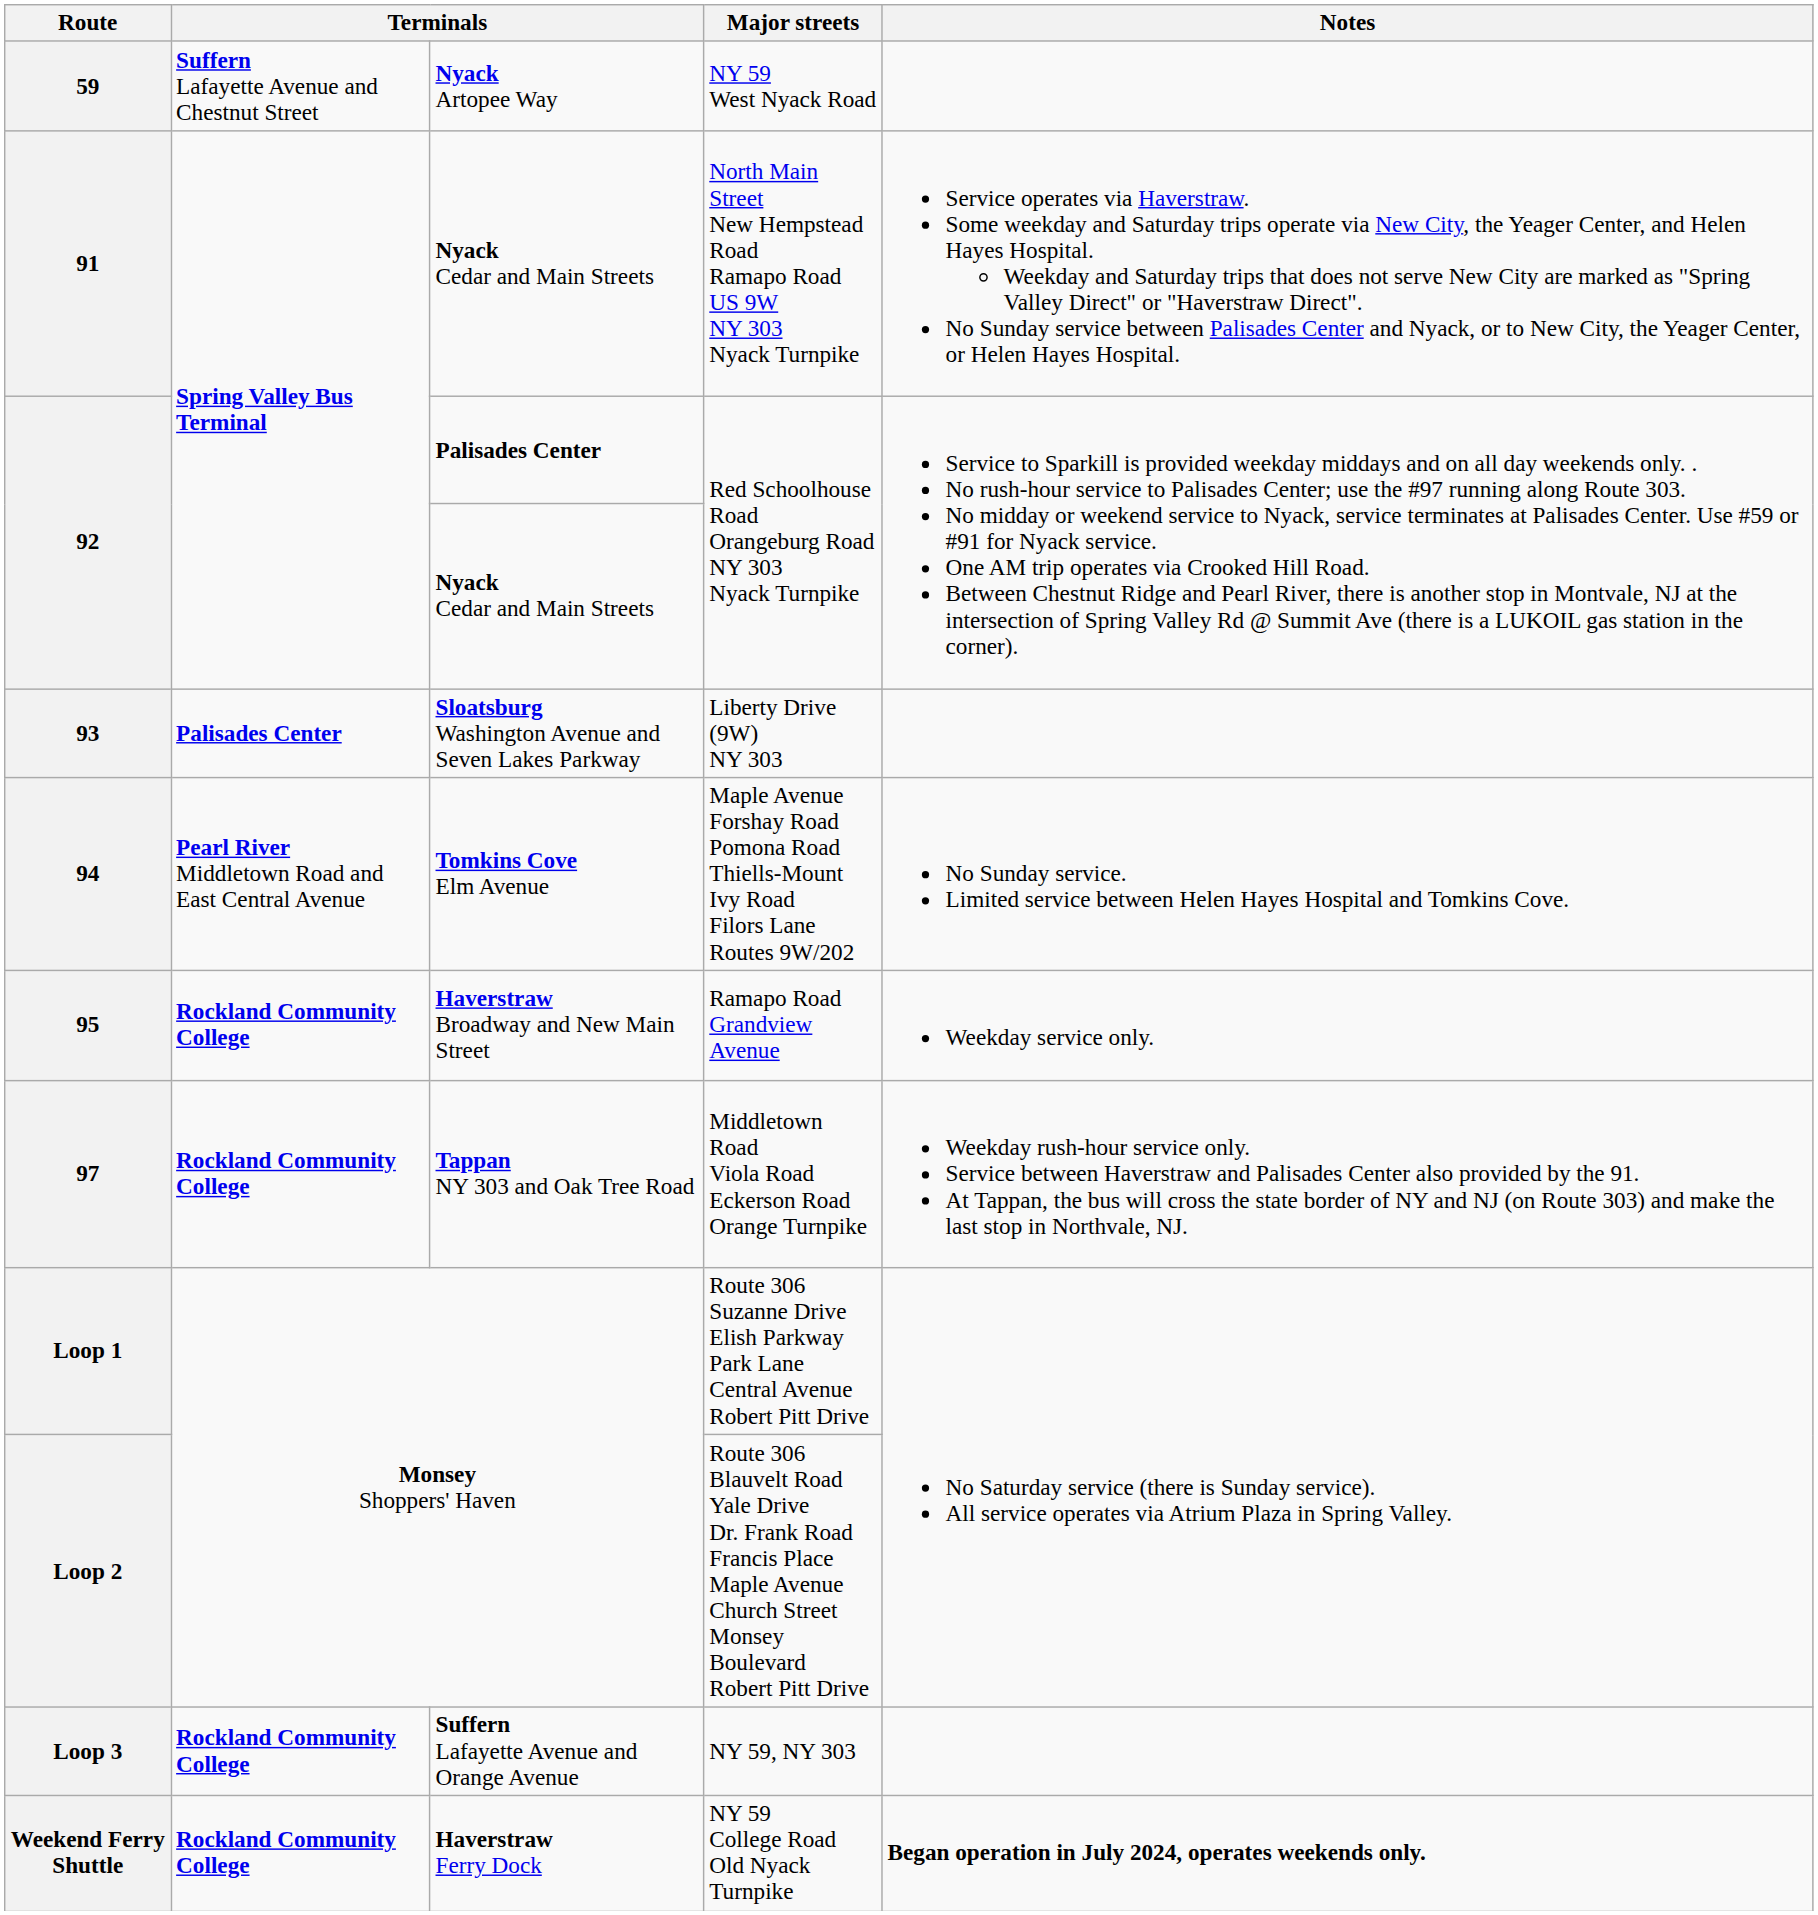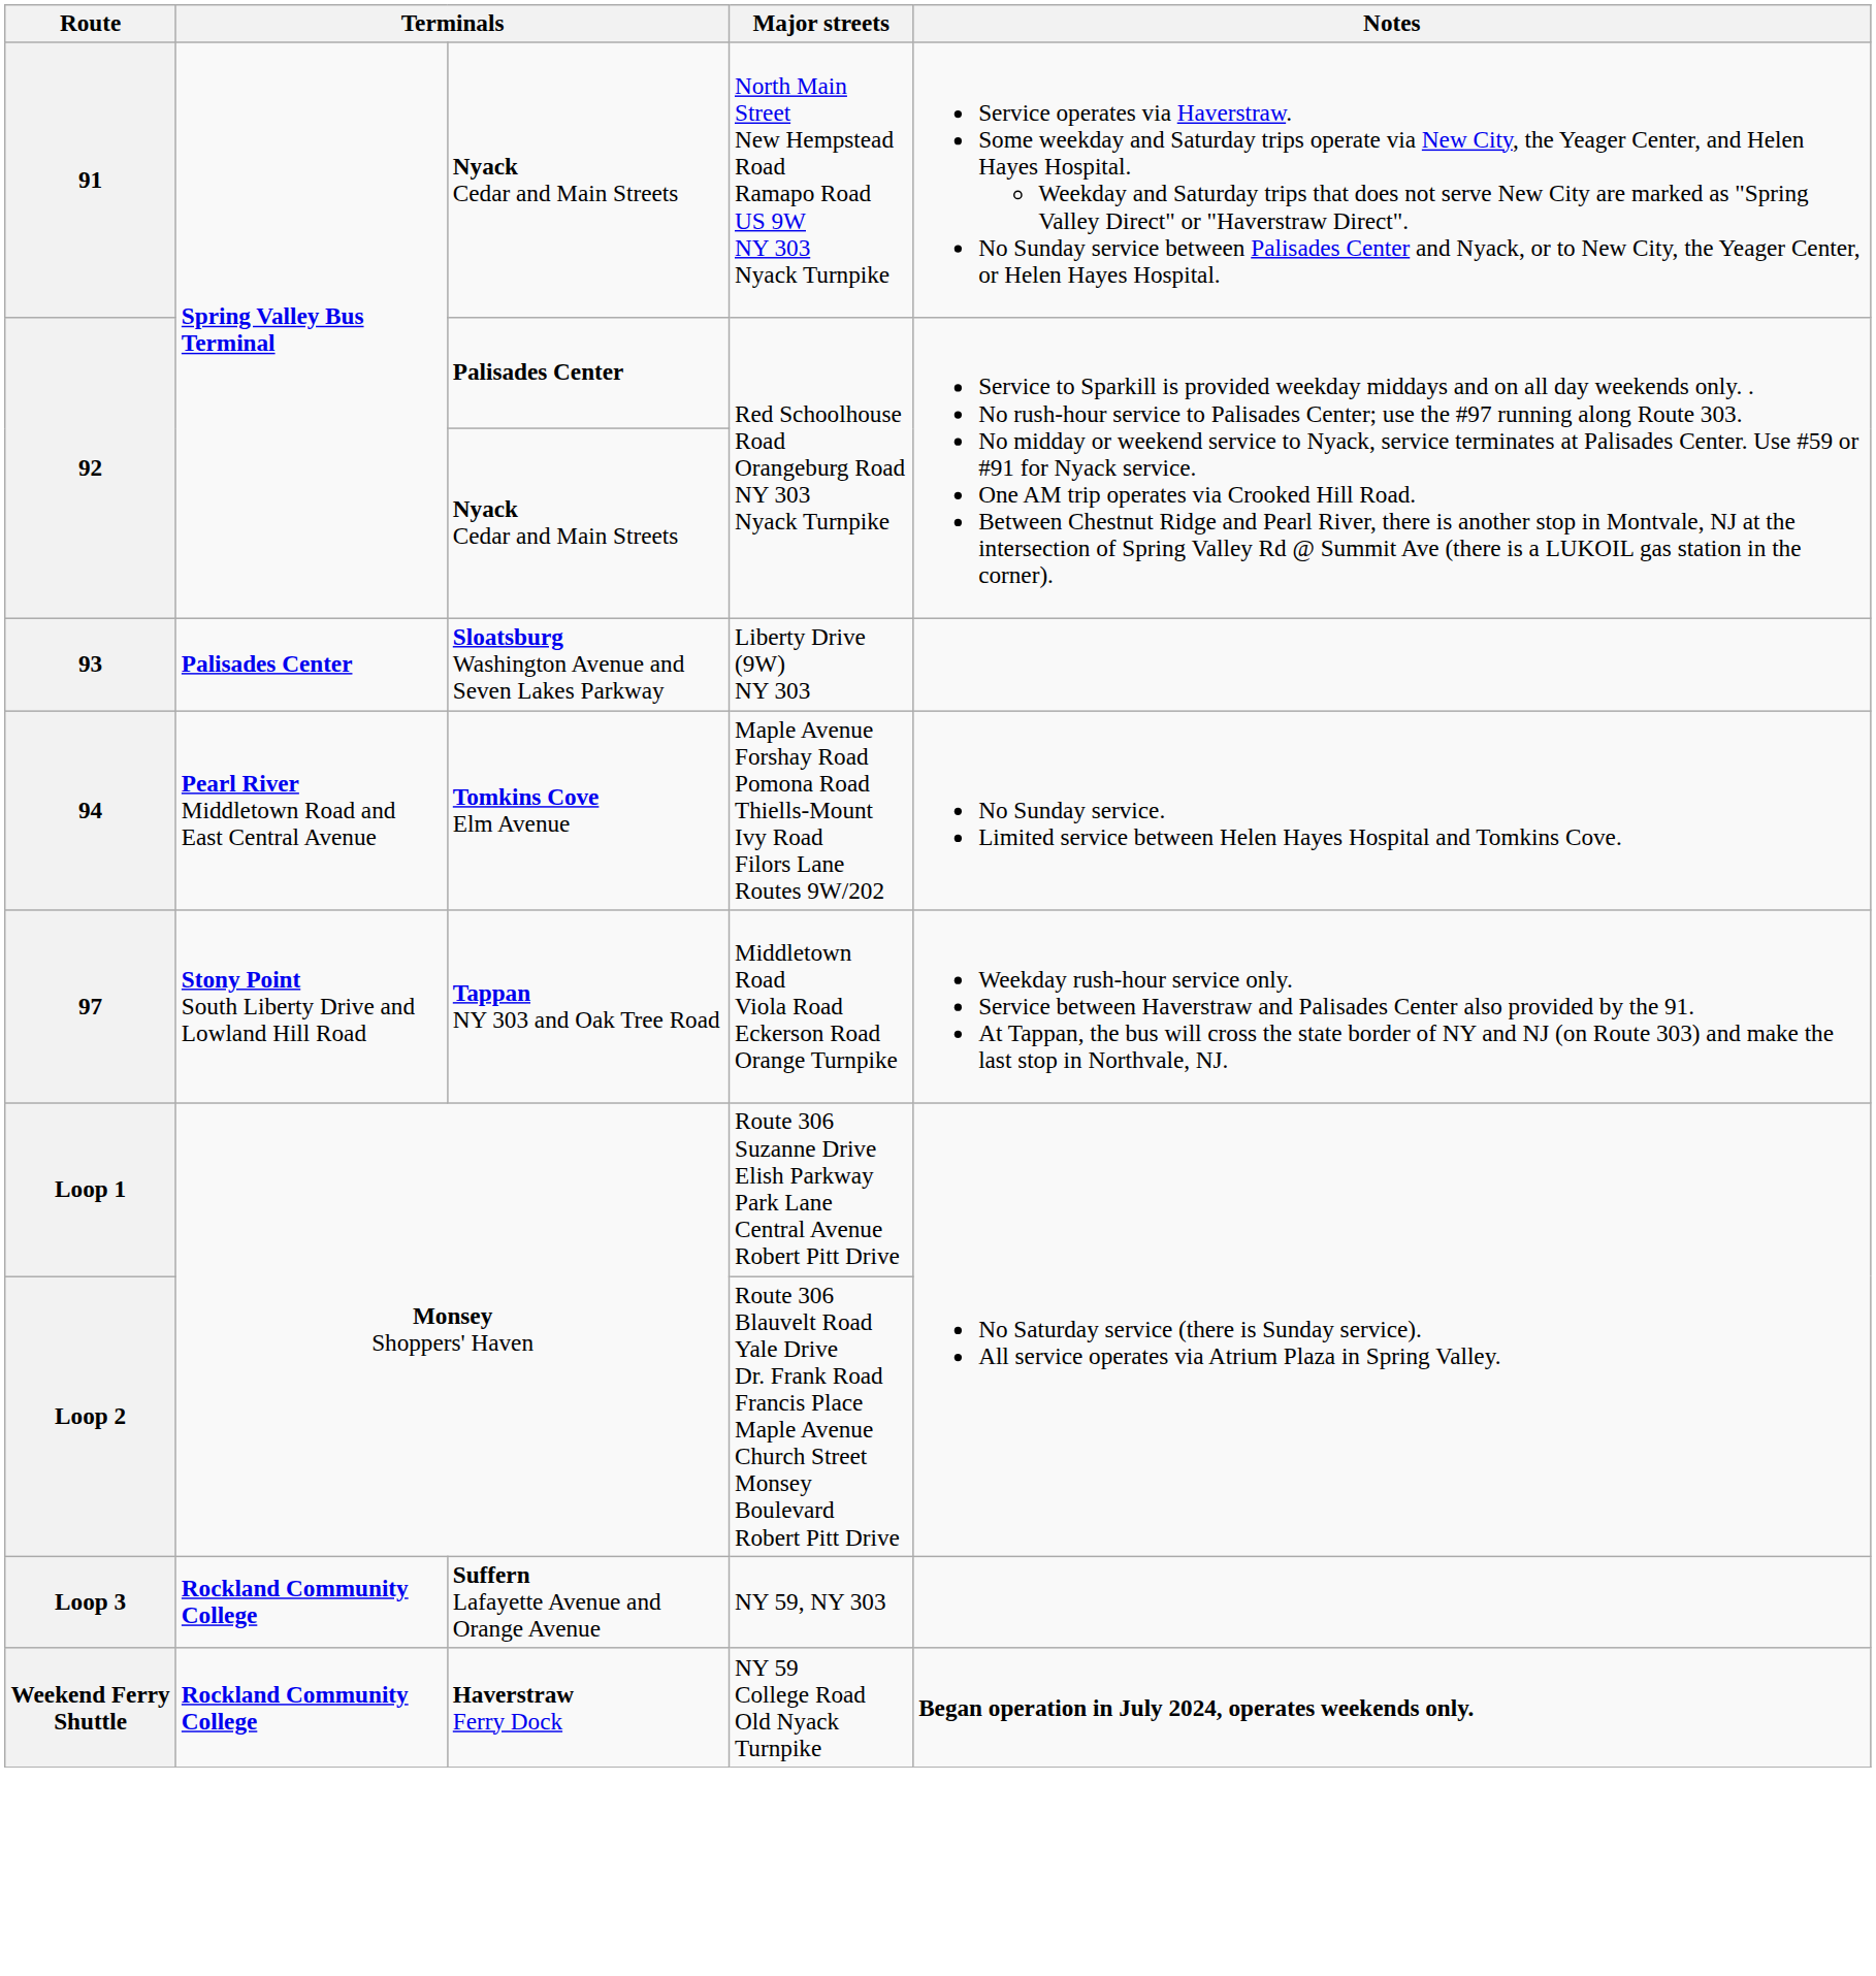- row: 59 | Suffern Lafayette Avenue and Chestnut Street | Nyack Artopee Way | NY 59 West Nyack Road
- row: 95 | Rockland Community College | Haverstraw Broadway and New Main Street | Ramapo Road Grandview Avenue | Weekday service only.
97 | column 2: Rockland Community College -> Stony Point South Liberty Drive and Lowland Hill Road
